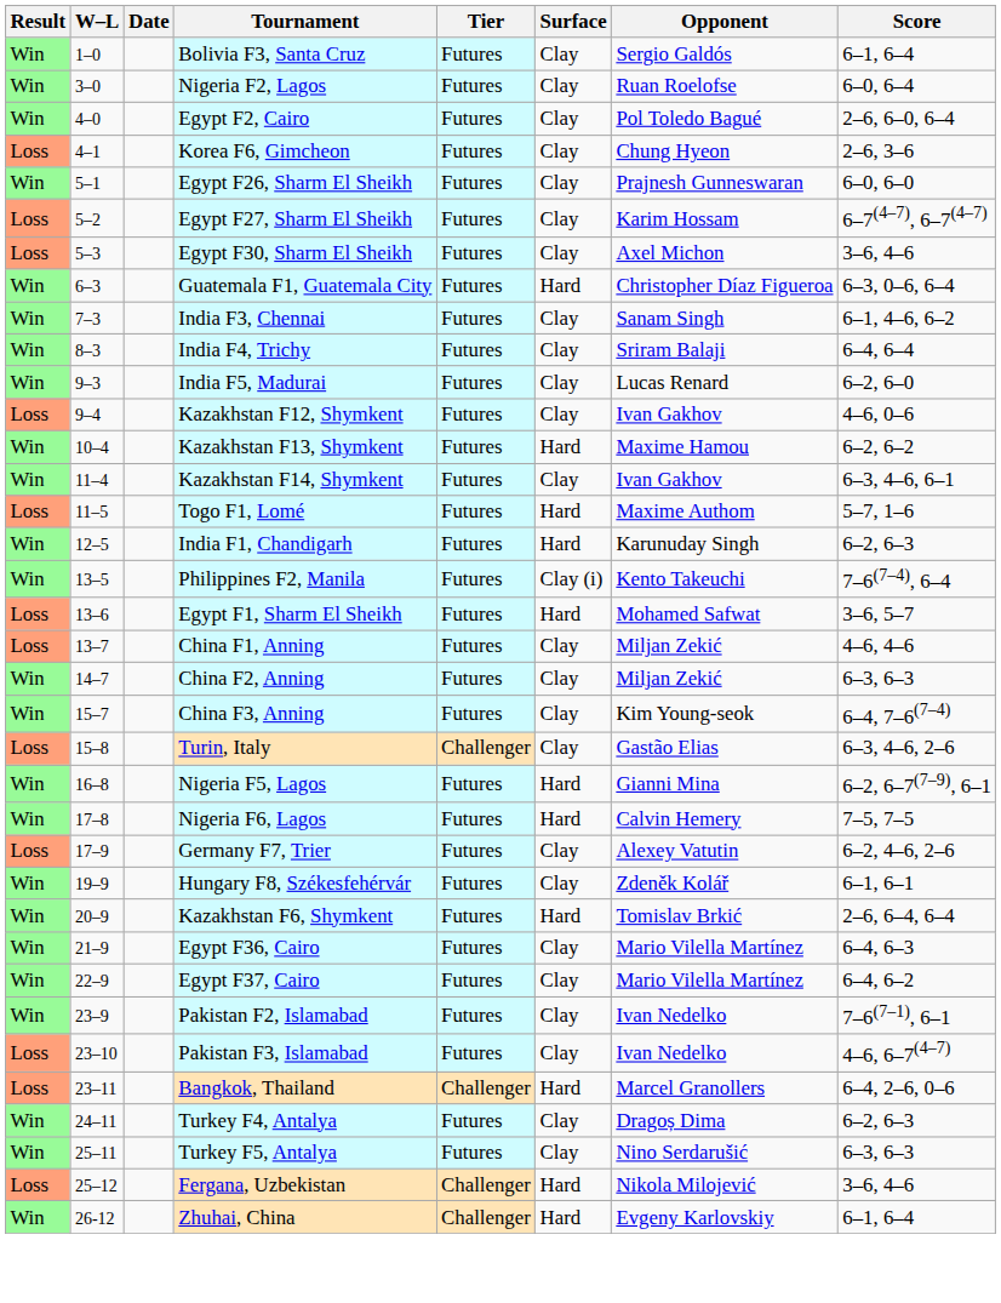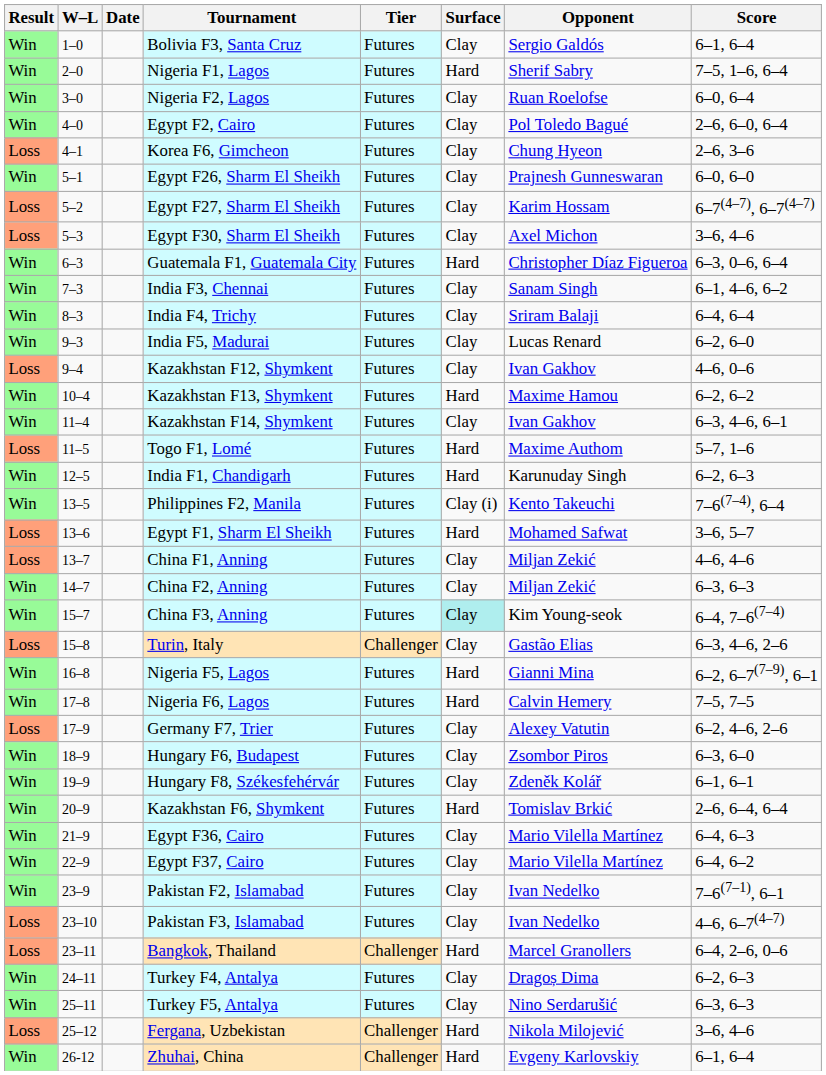+ row: Win | 2–0 | Nigeria F1, Lagos | Futures | Hard | Sherif Sabry | 7–5, 1–6, 6–4
China F3, Anning | Surface: no background -> paleturquoise background
+ row: Win | 18–9 | Hungary F6, Budapest | Futures | Clay | Zsombor Piros | 6–3, 6–0
